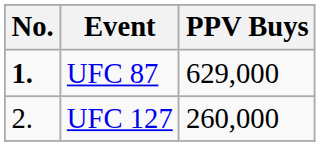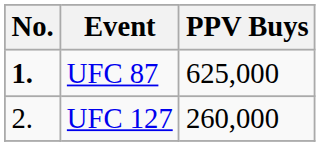UFC 87 | PPV Buys: 629,000 -> 625,000
